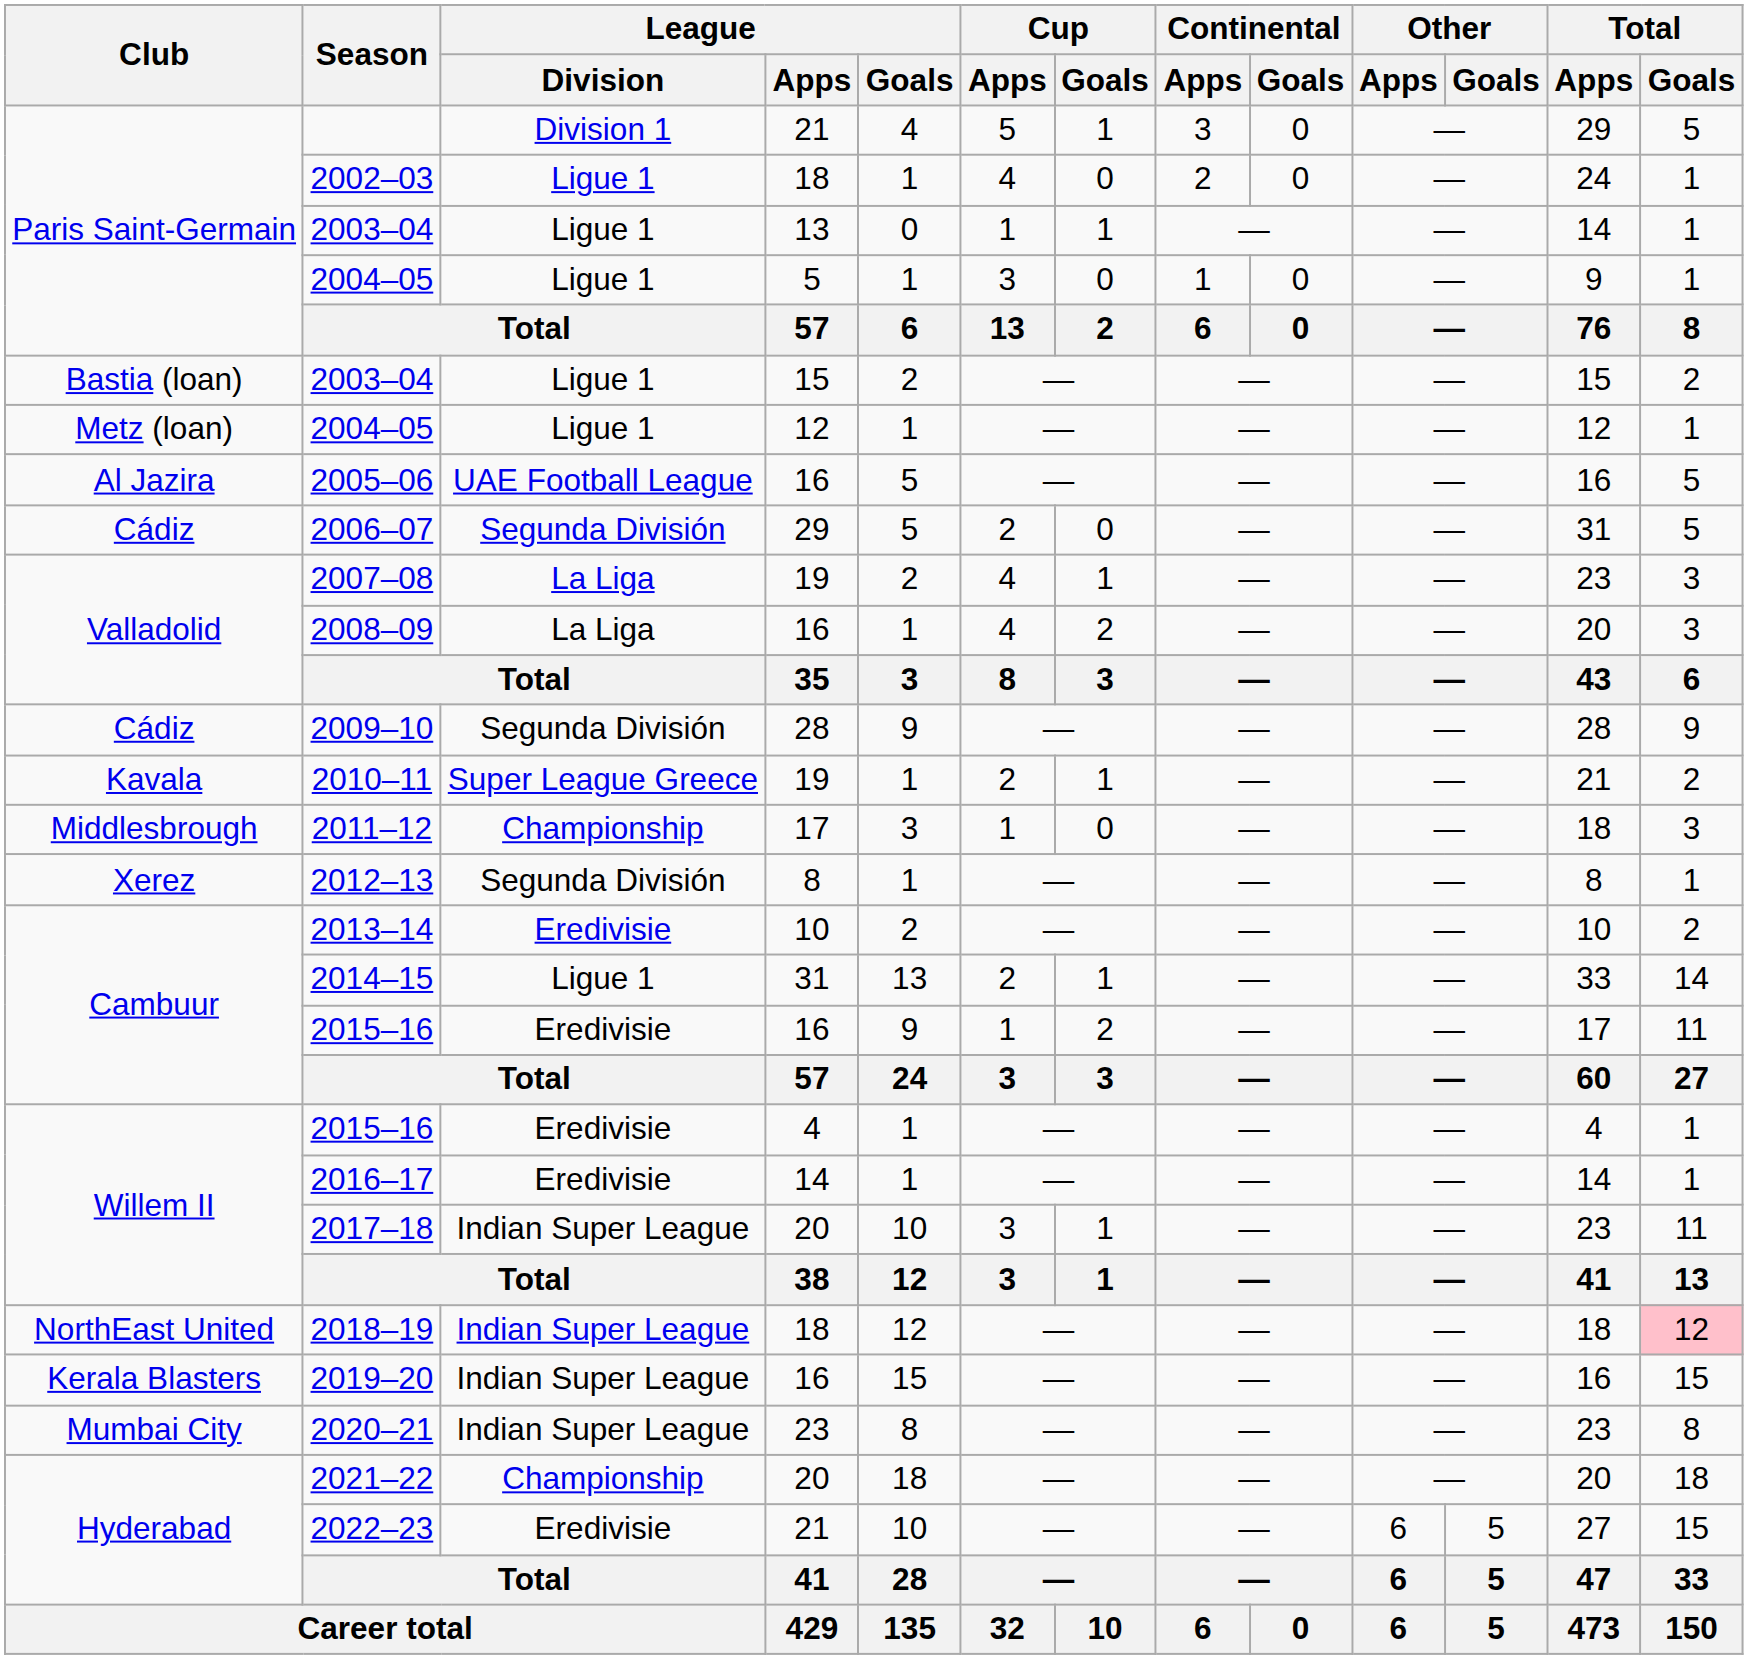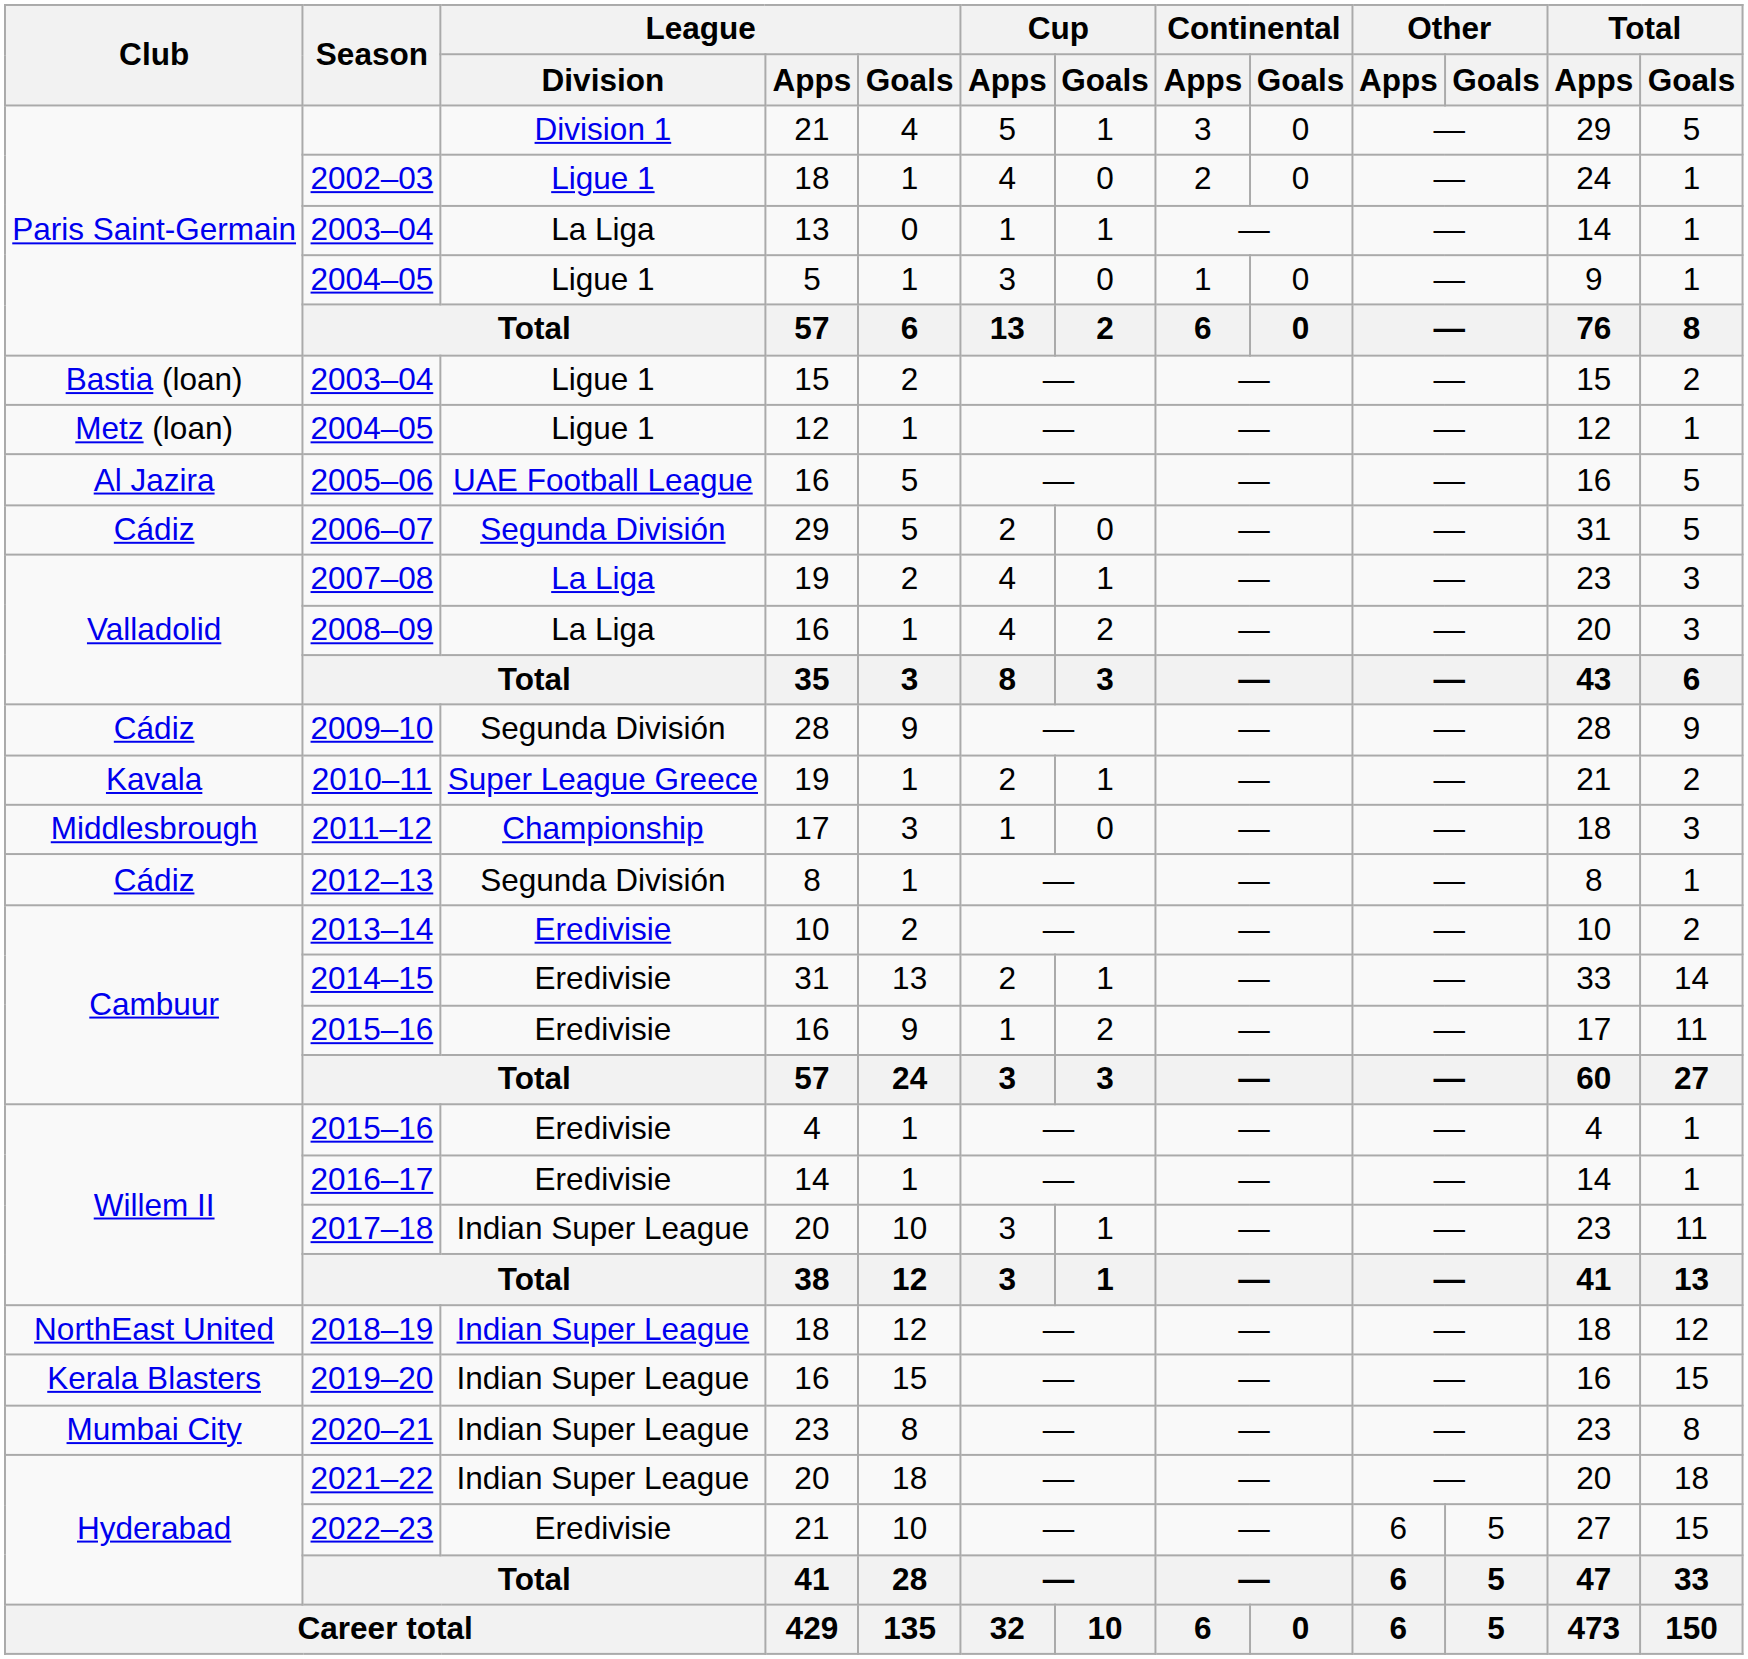2003–04 / 13 | League / Division: Ligue 1 -> La Liga
2012–13 | Club: Xerez -> Cádiz
2014–15 | League / Division: Ligue 1 -> Eredivisie
2018–19 | Total / Goals: pink background -> no background
2021–22 | League / Division: Championship -> Indian Super League
